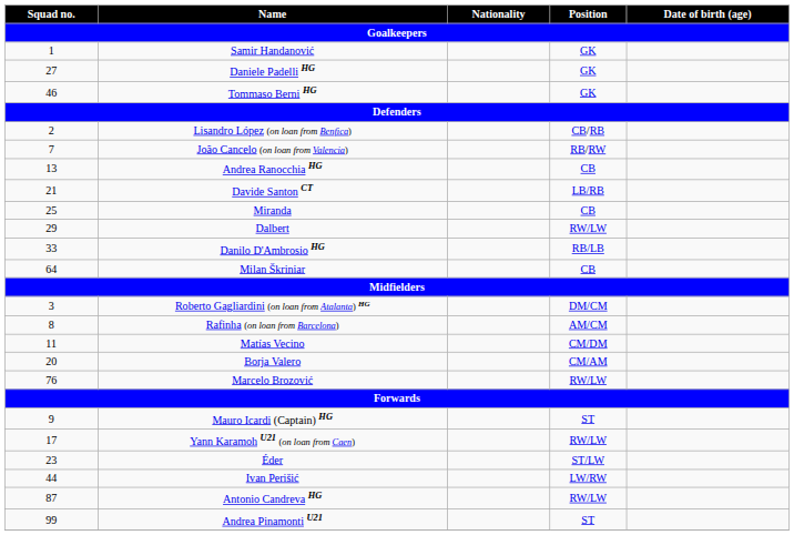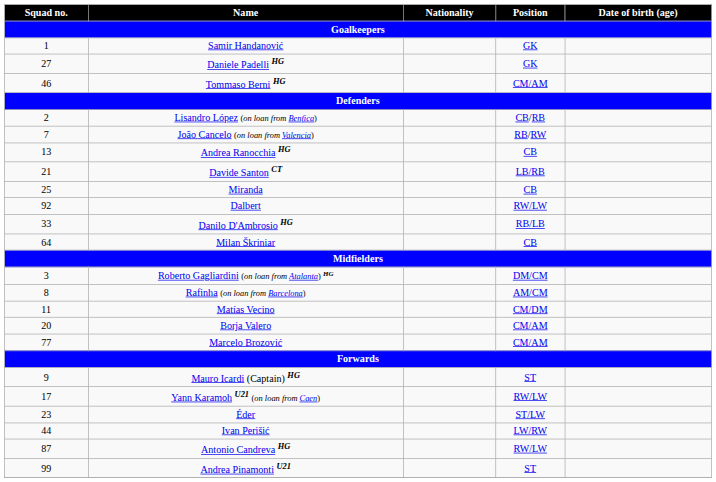Tommaso Berni HG | Position: GK -> CM/AM
Dalbert | Squad no.: 29 -> 92
Marcelo Brozović | Squad no.: 76 -> 77
Marcelo Brozović | Position: RW/LW -> CM/AM
